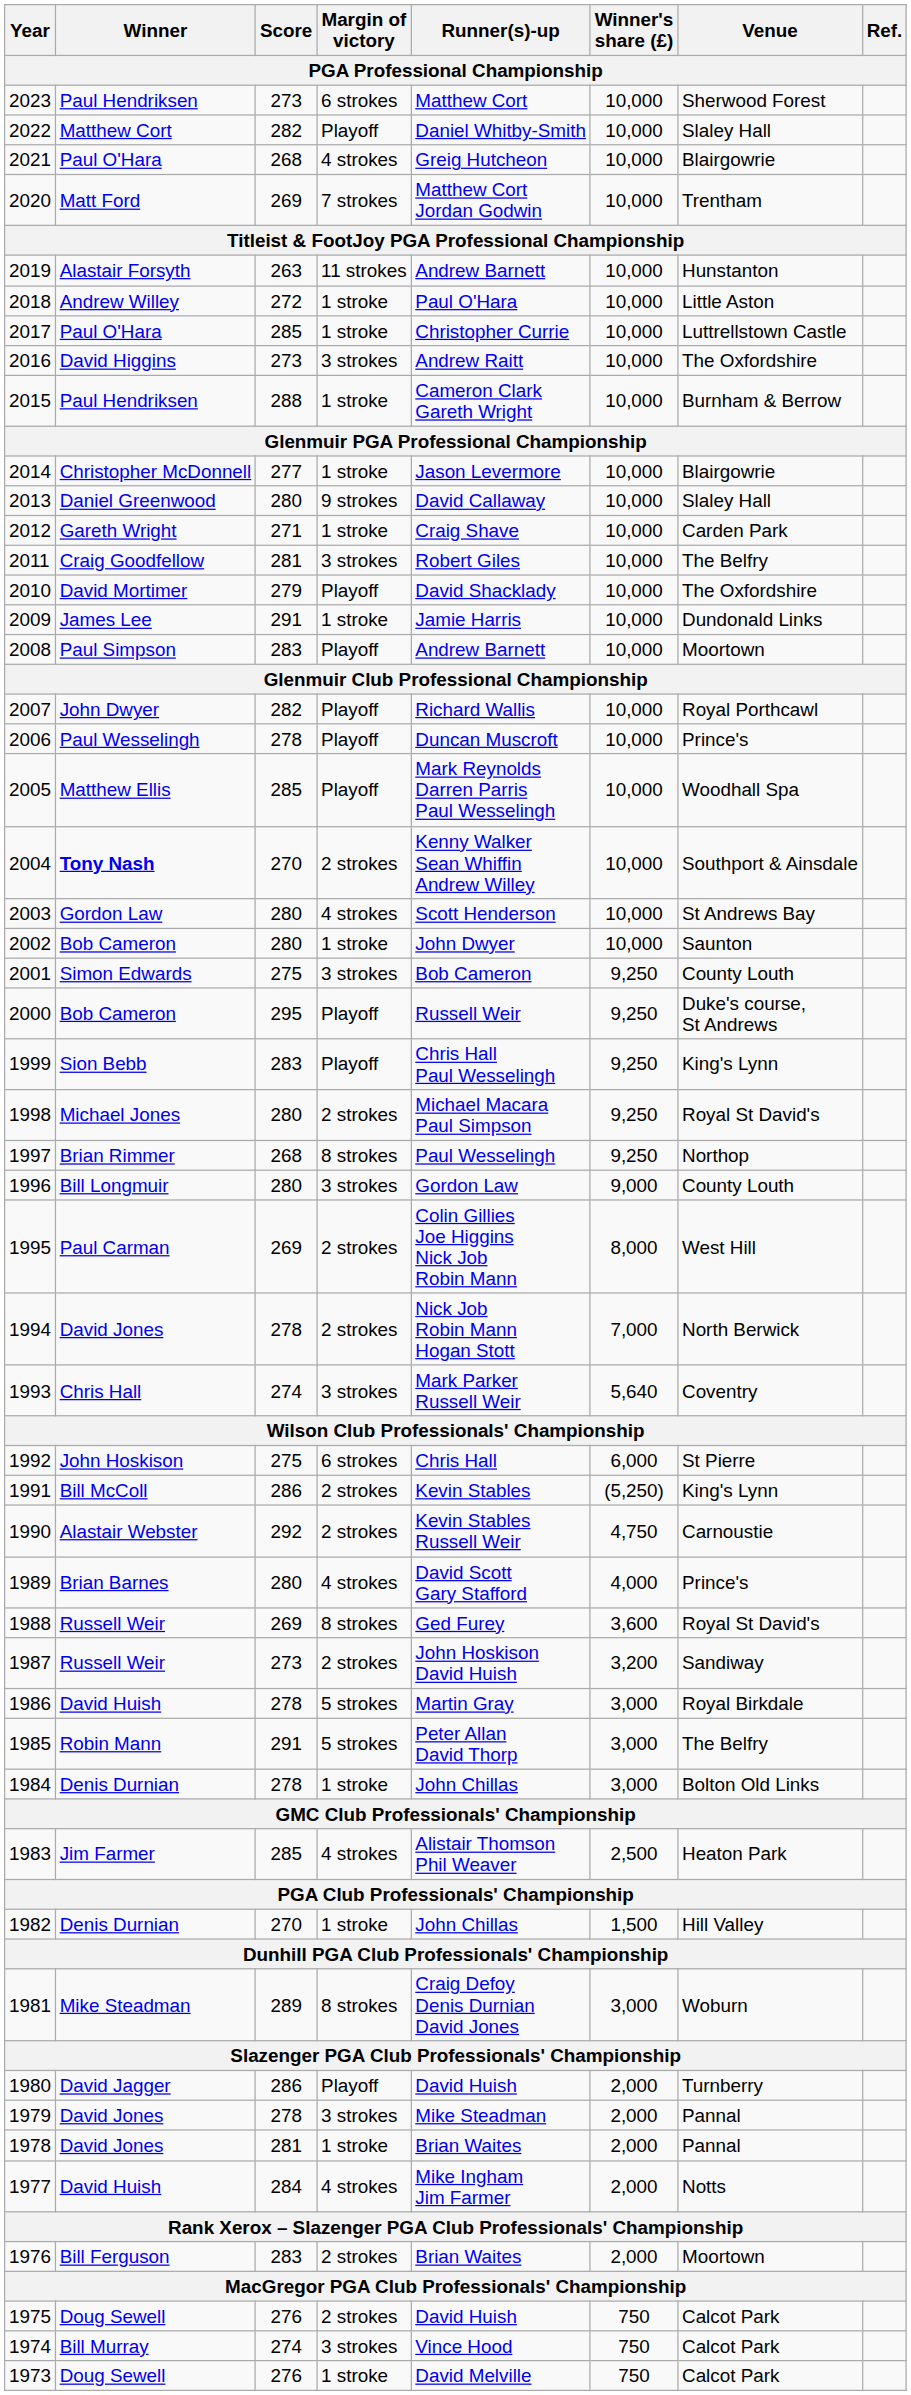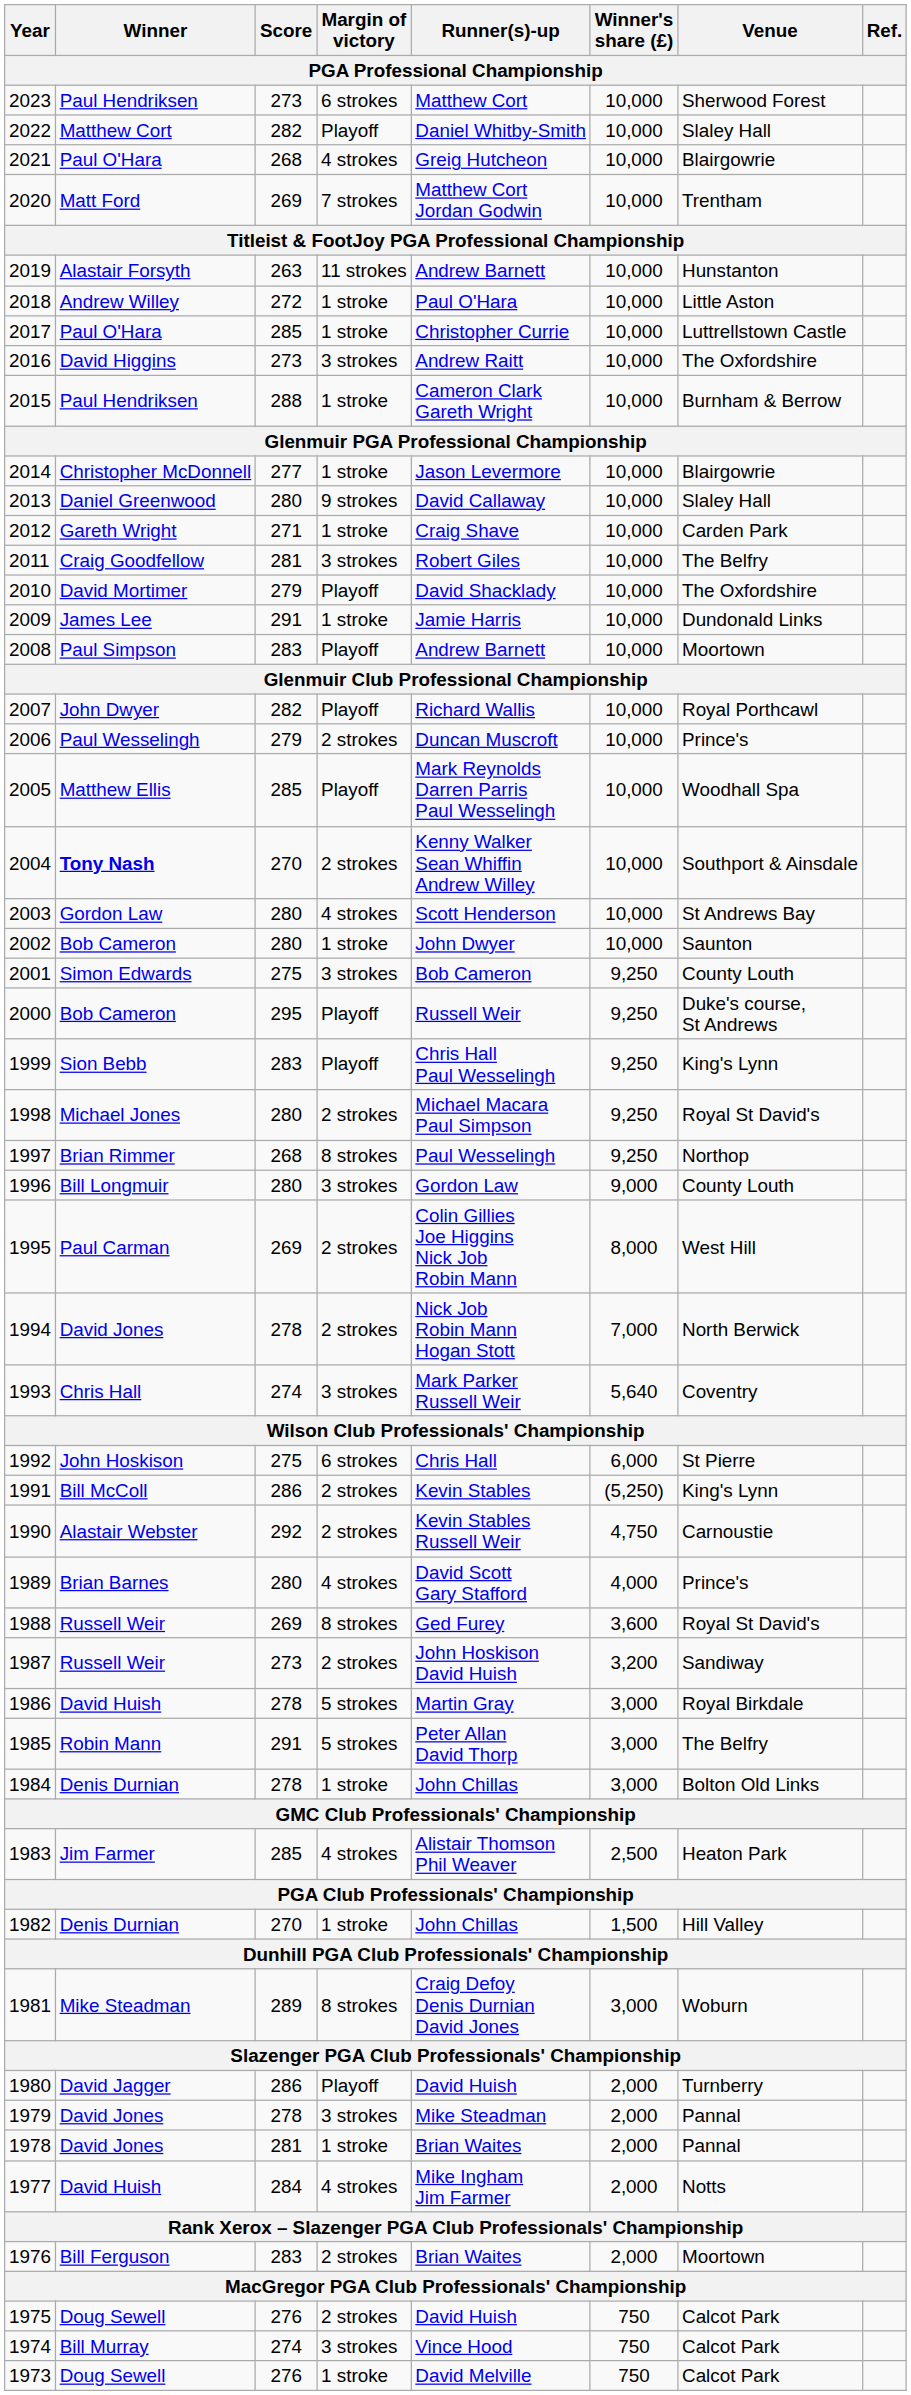2006 | Score: 278 -> 279
2006 | Margin of victory: Playoff -> 2 strokes
